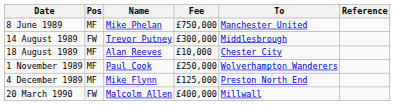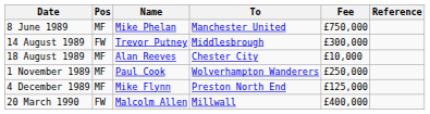columns swapped: To <-> Fee
